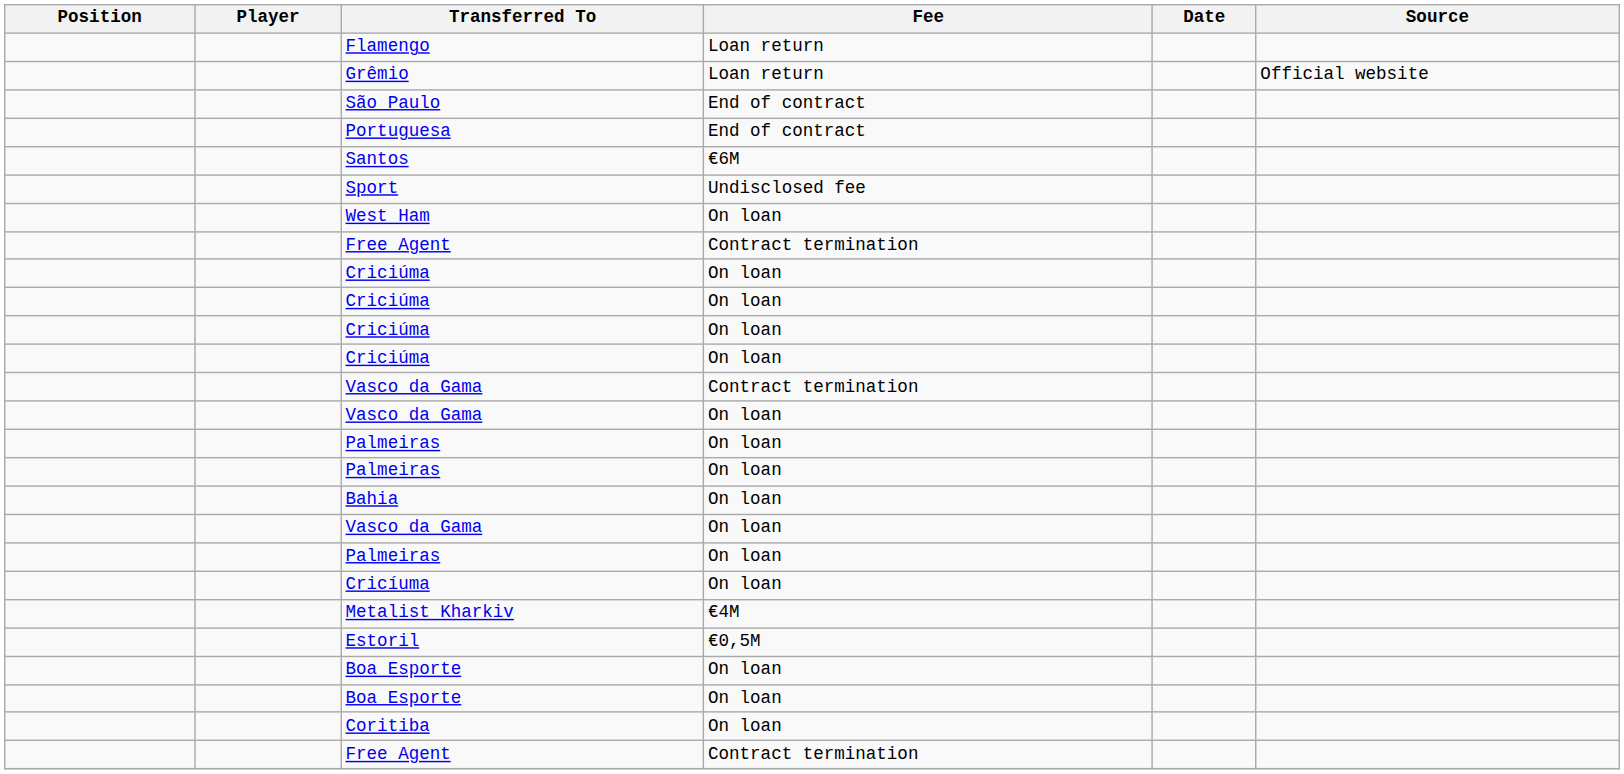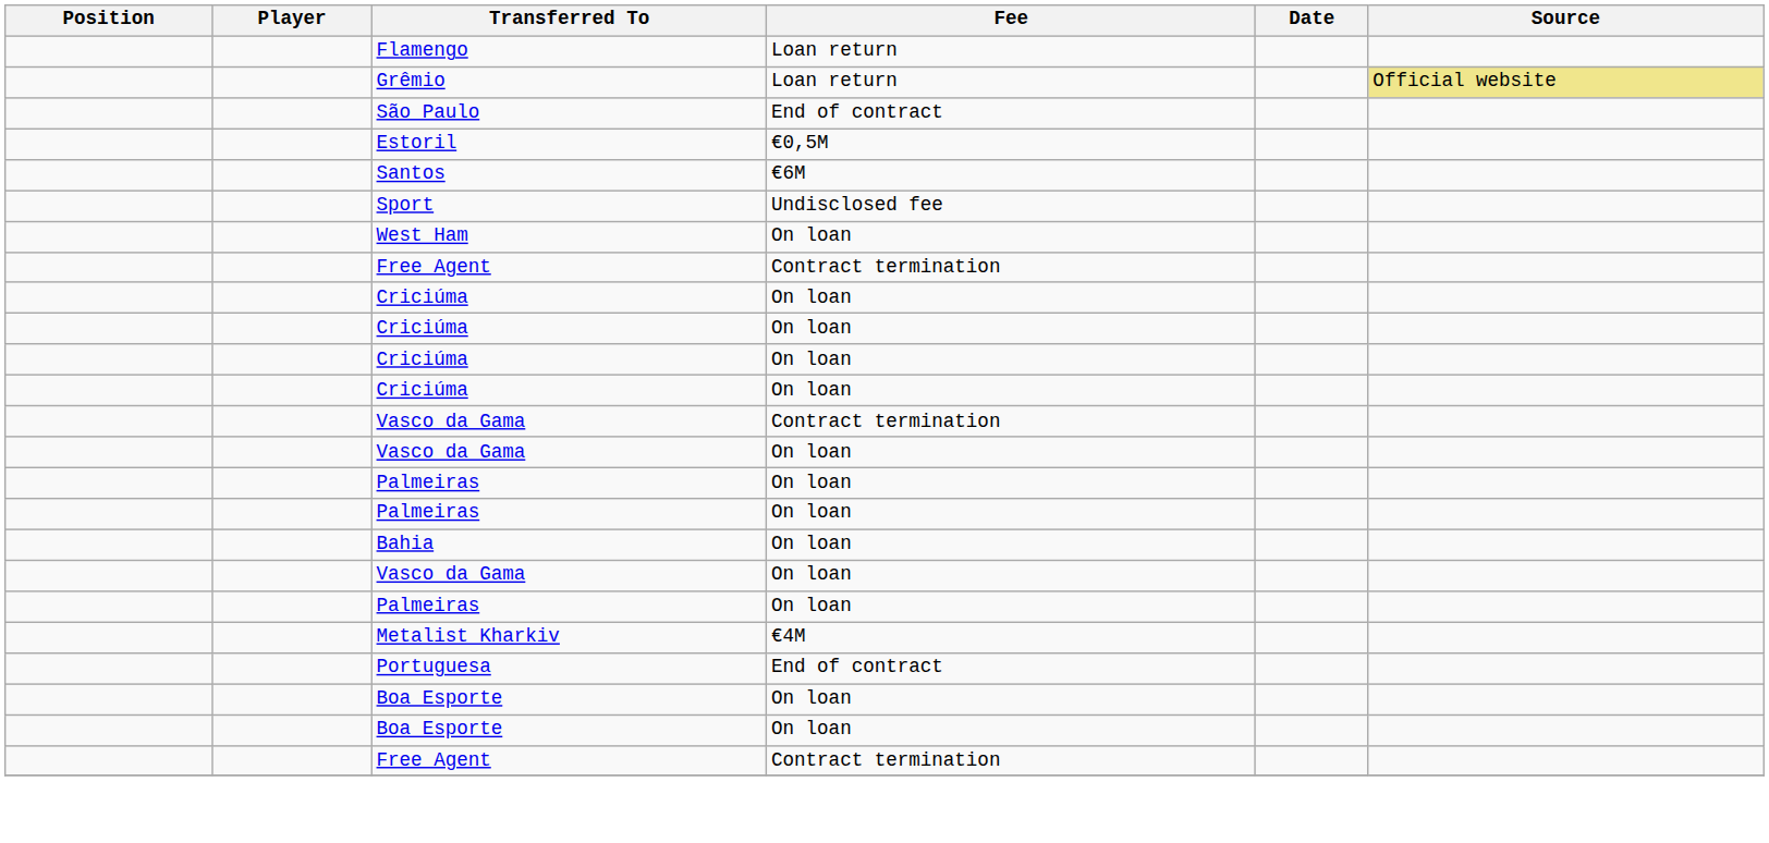Grêmio | Source: no background -> khaki background
rows swapped: Portuguesa <-> Estoril
- row: Cricíuma | On loan
- row: Coritiba | On loan
